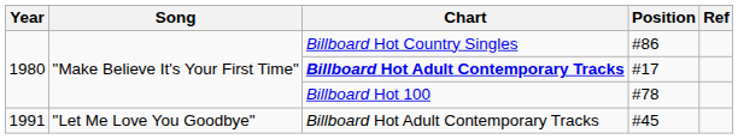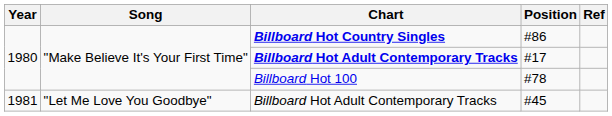#86 | Chart: normal -> bold
#45 | Year: 1991 -> 1981
